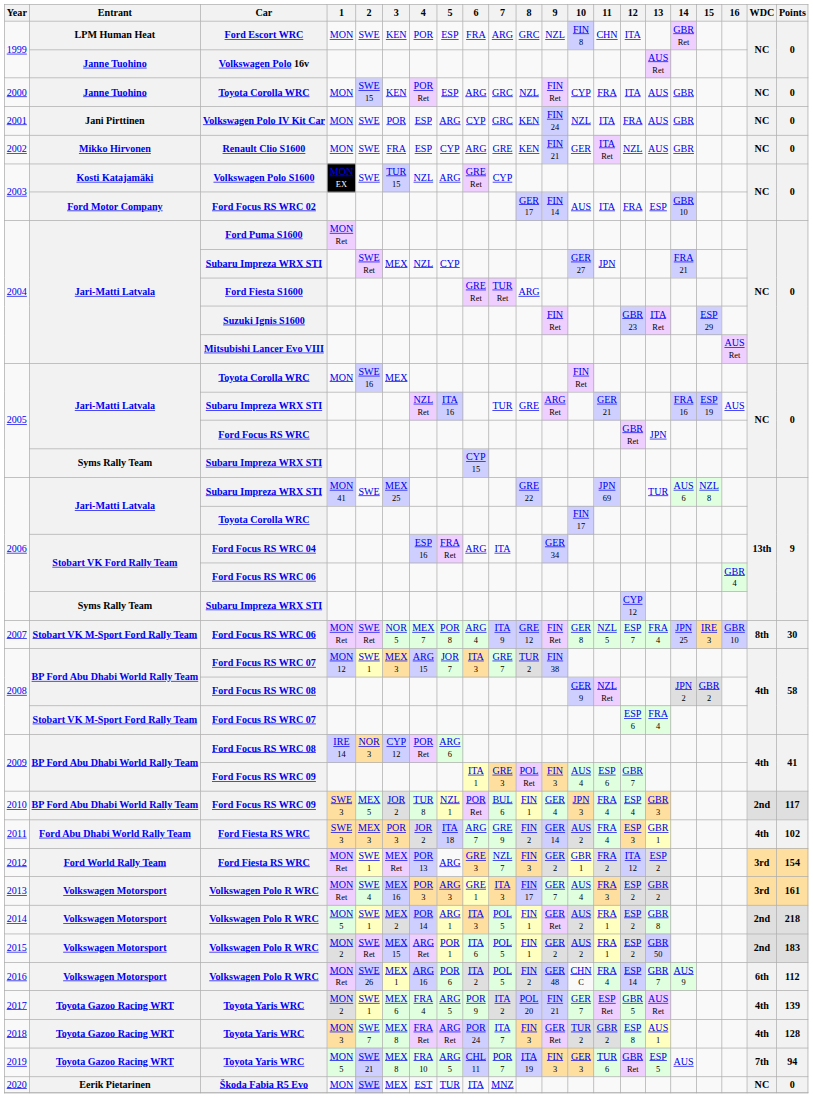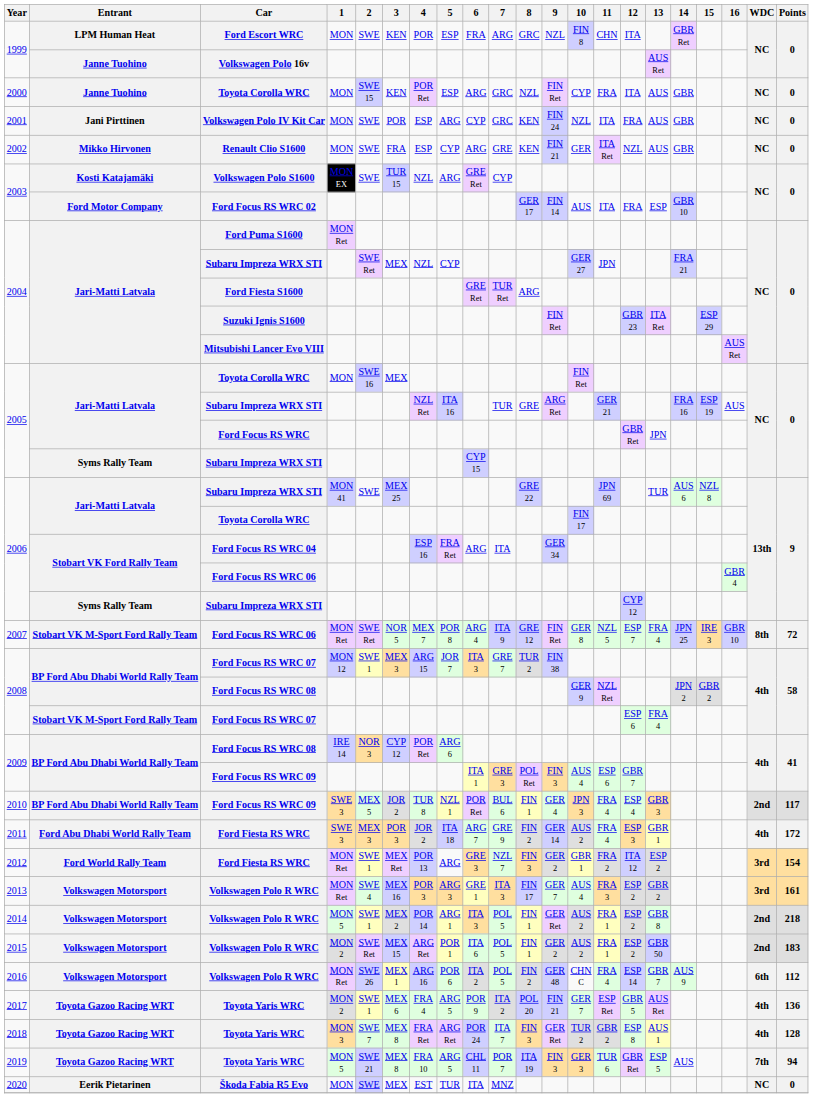2007 | Points: 30 -> 72
2011 | Points: 102 -> 172
2017 | Points: 139 -> 136
